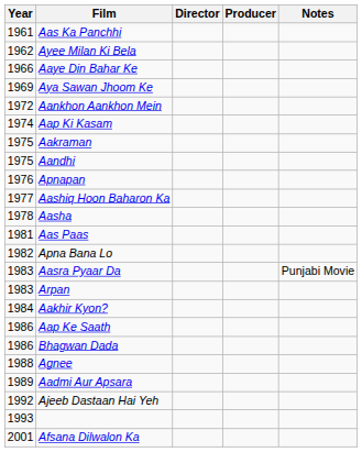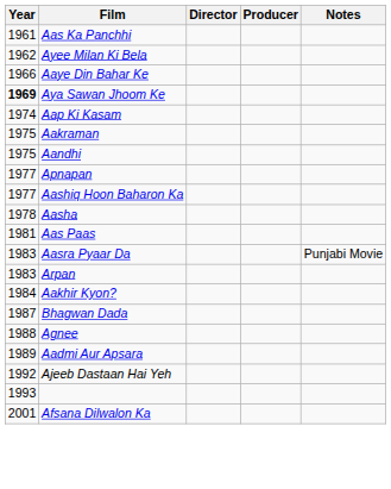Aya Sawan Jhoom Ke | Year: normal -> bold
- row: 1972 | Aankhon Aankhon Mein
Apnapan | Year: 1976 -> 1977
- row: 1982 | Apna Bana Lo
- row: 1986 | Aap Ke Saath
Bhagwan Dada | Year: 1986 -> 1987
